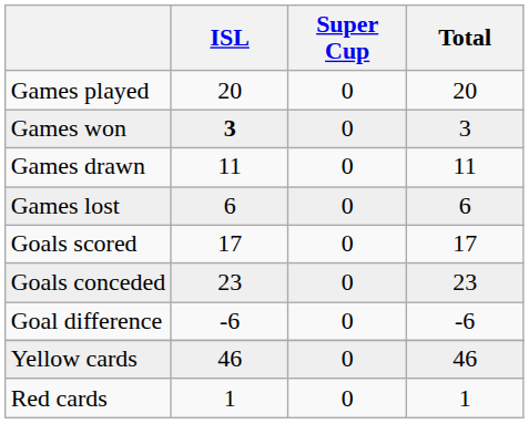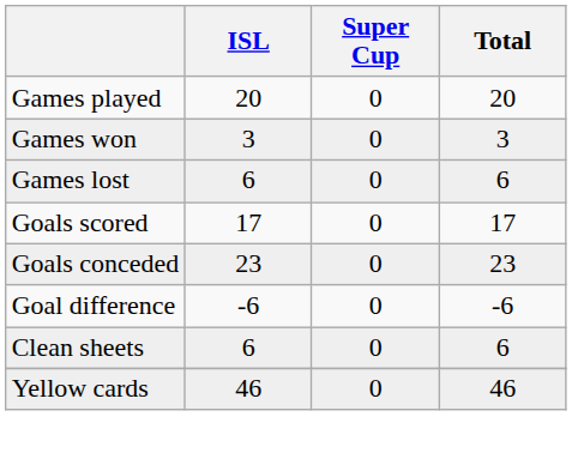Games won | ISL: bold -> normal
- row: Games drawn | 11 | 0 | 11
+ row: Clean sheets | 6 | 0 | 6
- row: Red cards | 1 | 0 | 1
